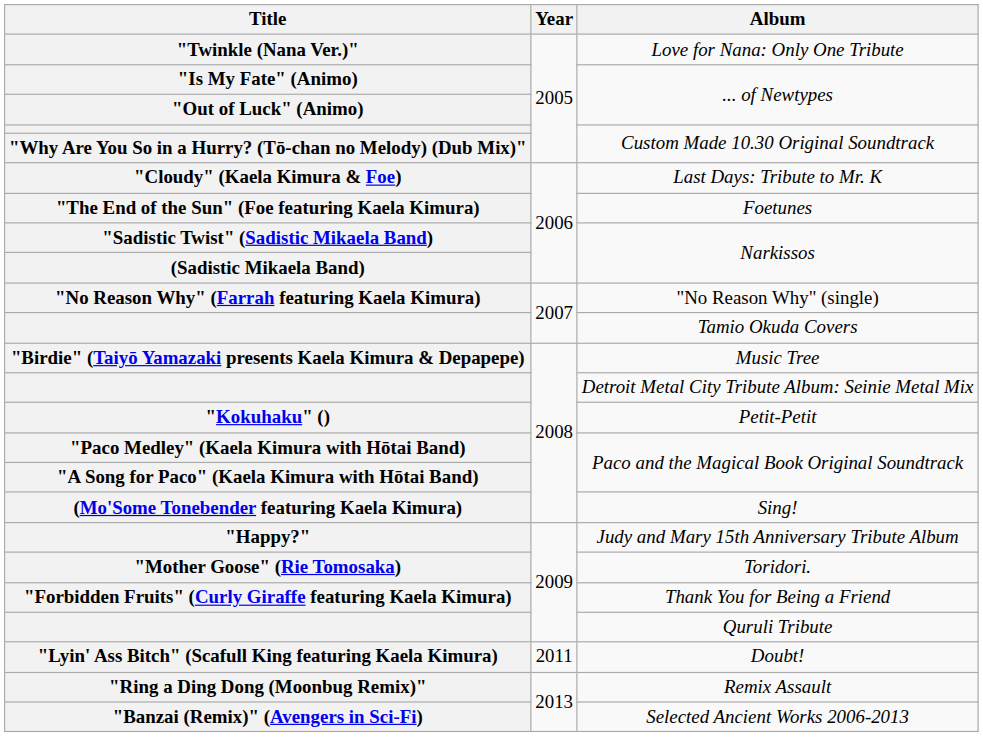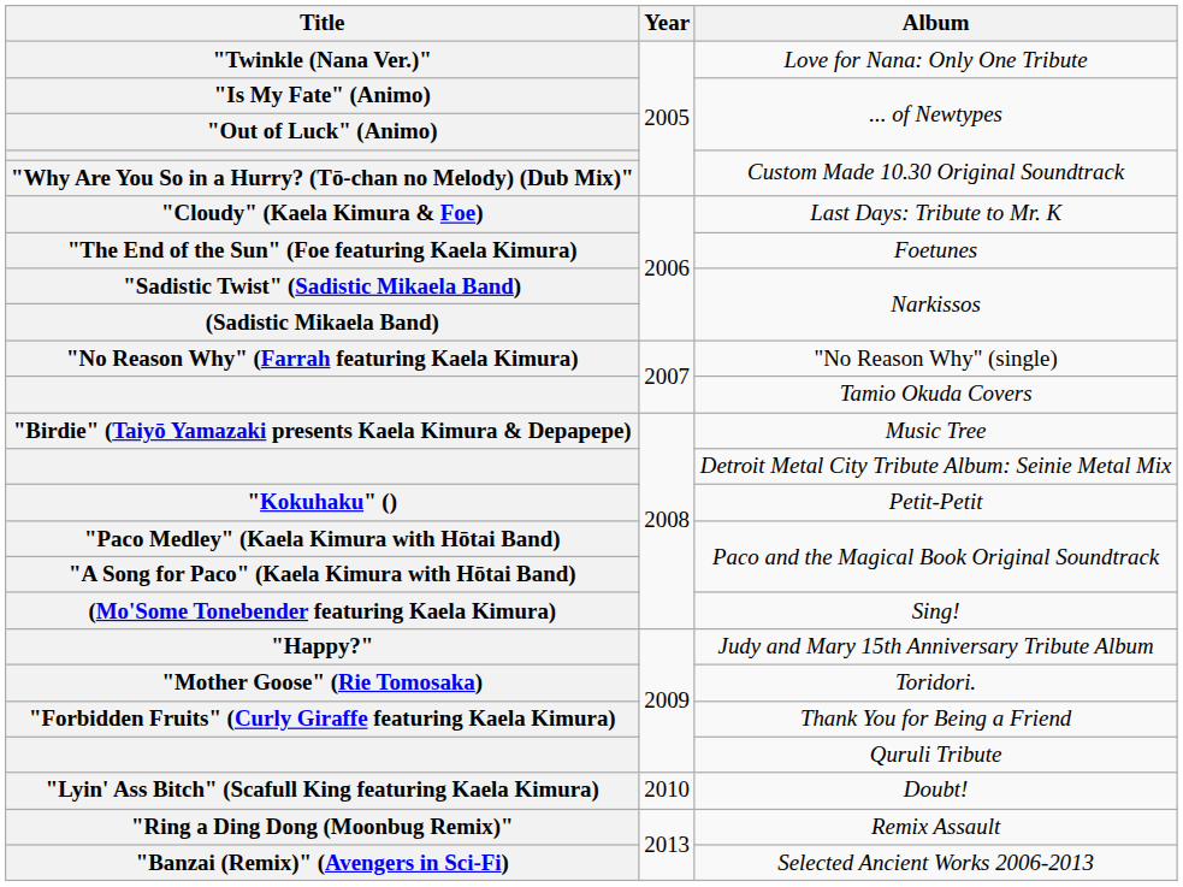Doubt! | Year: 2011 -> 2010
